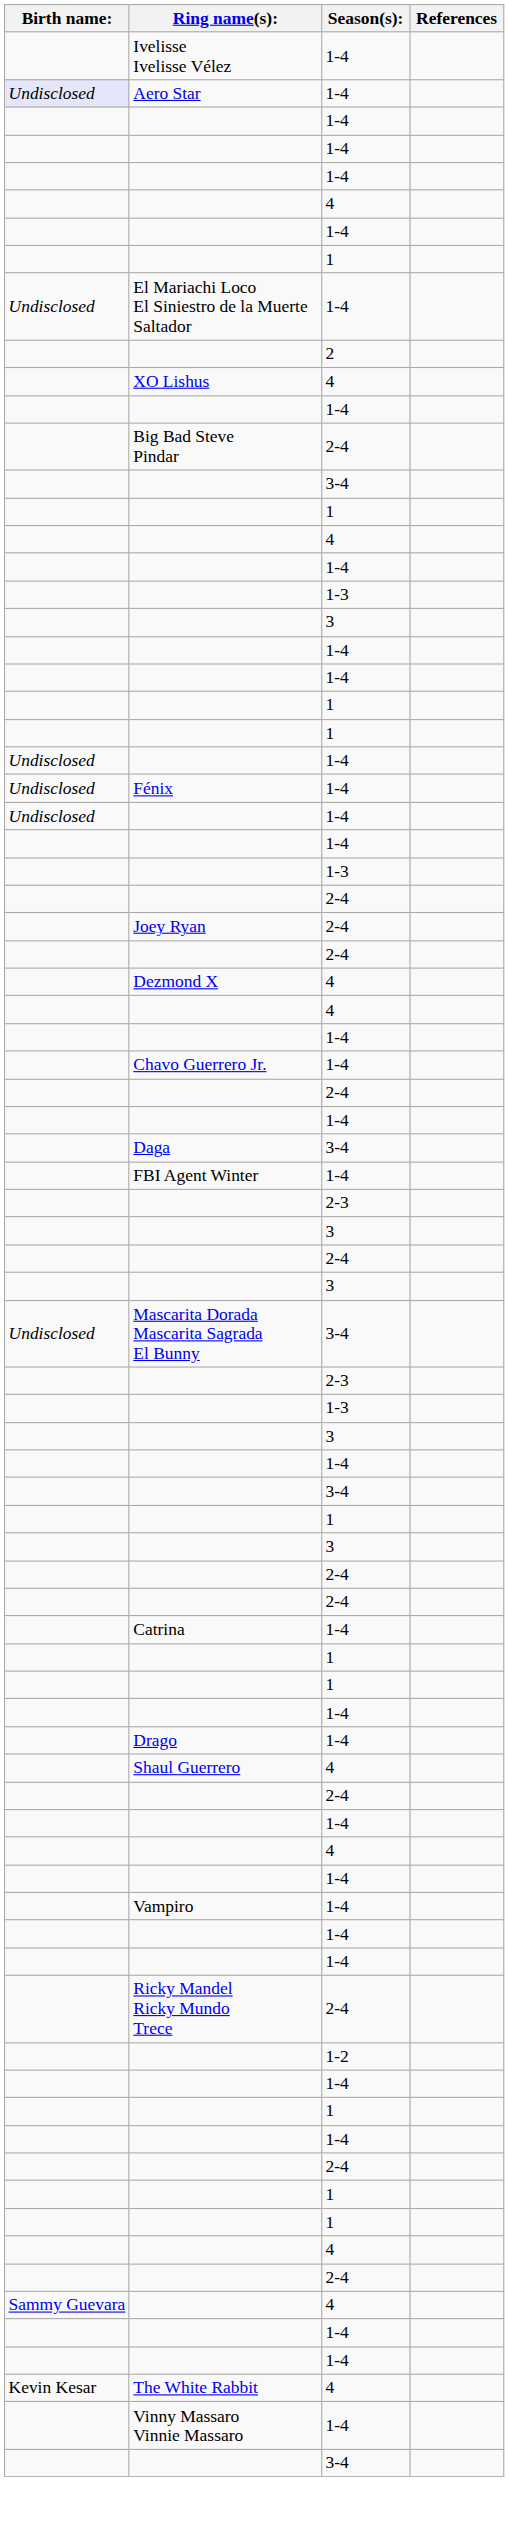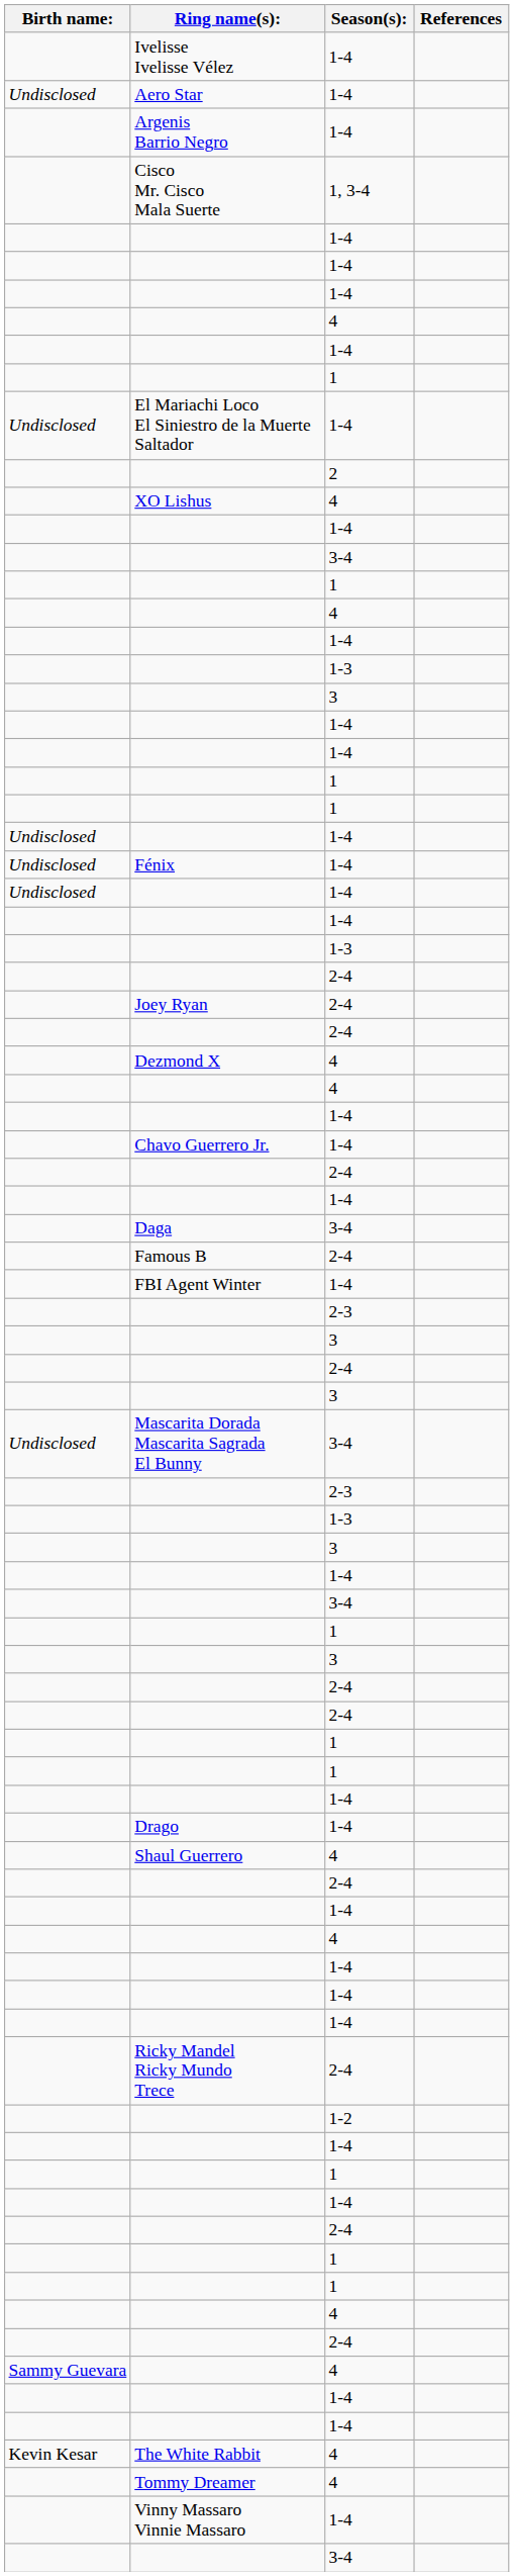Aero Star | Birth name:: lavender background -> no background
+ row: Argenis Barrio Negro | 1-4
+ row: Cisco Mr. Cisco Mala Suerte | 1, 3-4
- row: Big Bad Steve Pindar | 2-4
+ row: Famous B | 2-4
- row: Catrina | 1-4
- row: Vampiro | 1-4
+ row: Tommy Dreamer | 4
